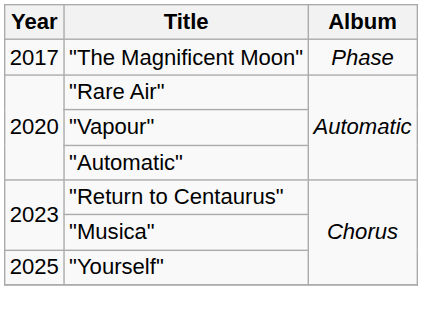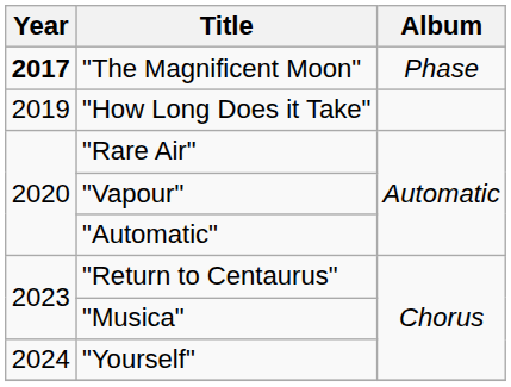"The Magnificent Moon" | Year: normal -> bold
+ row: 2019 | "How Long Does it Take"
"Yourself" | Year: 2025 -> 2024
